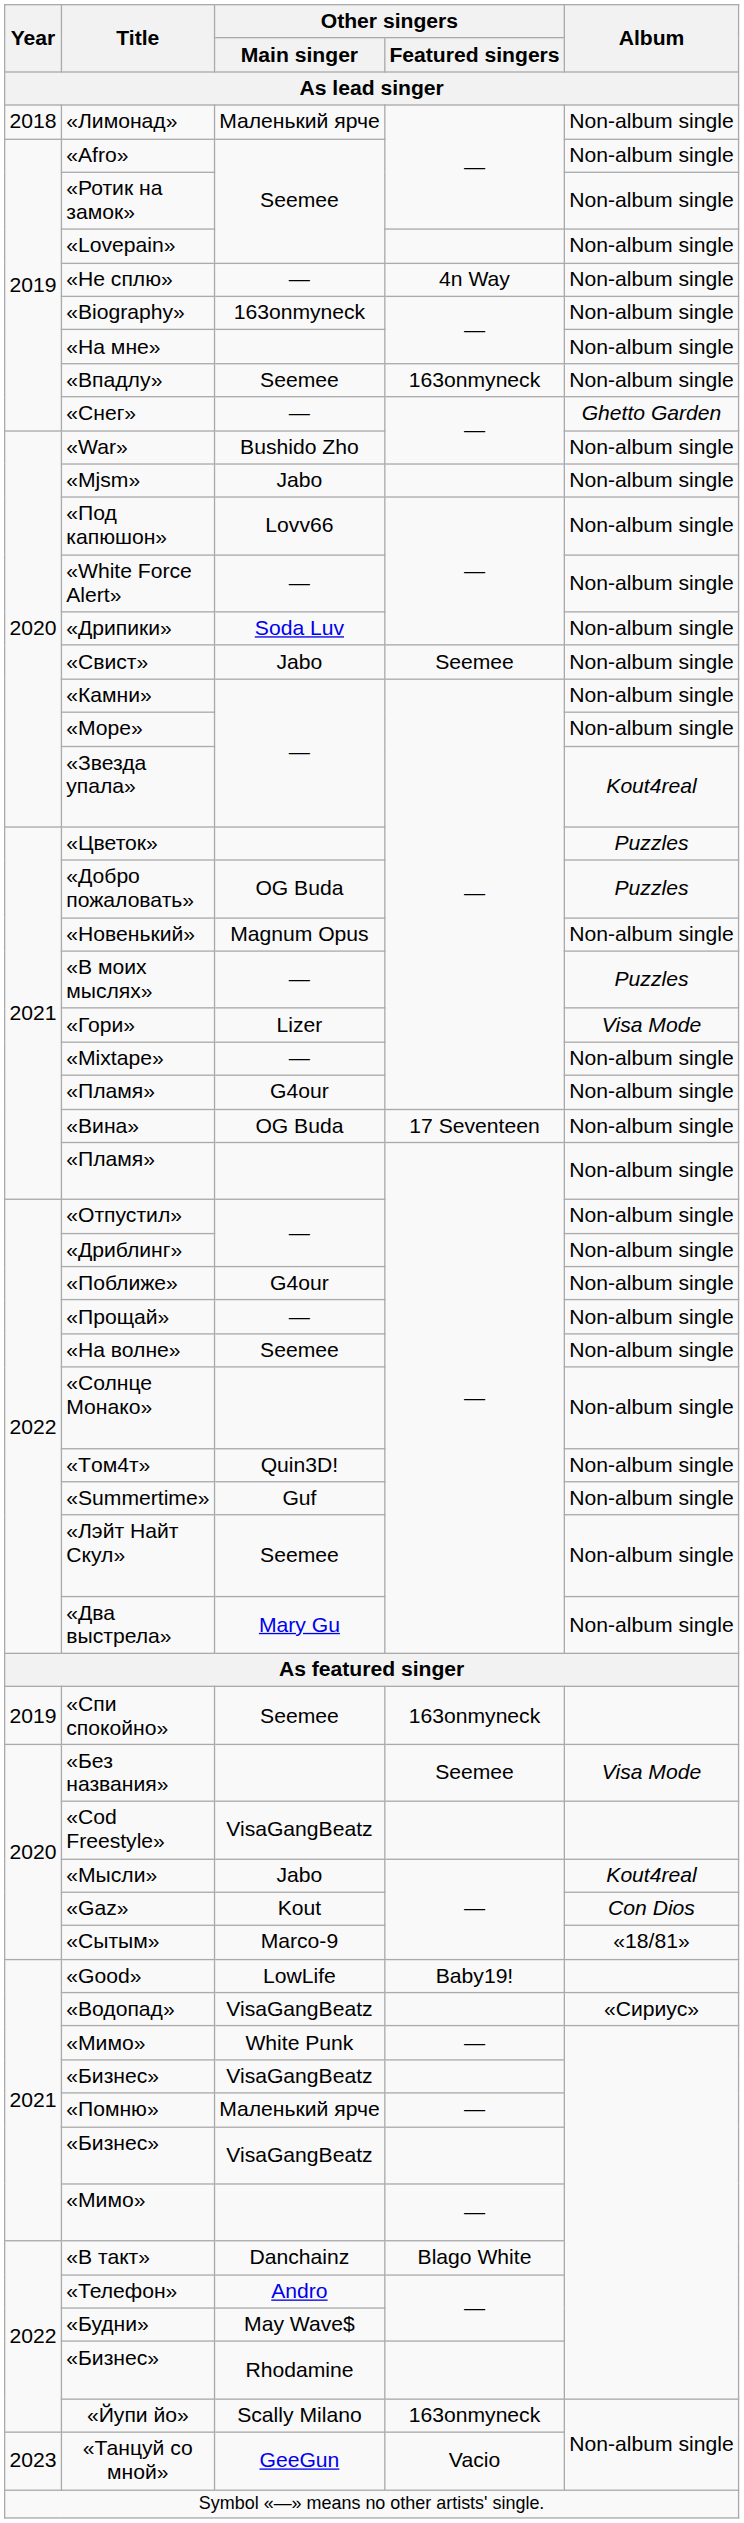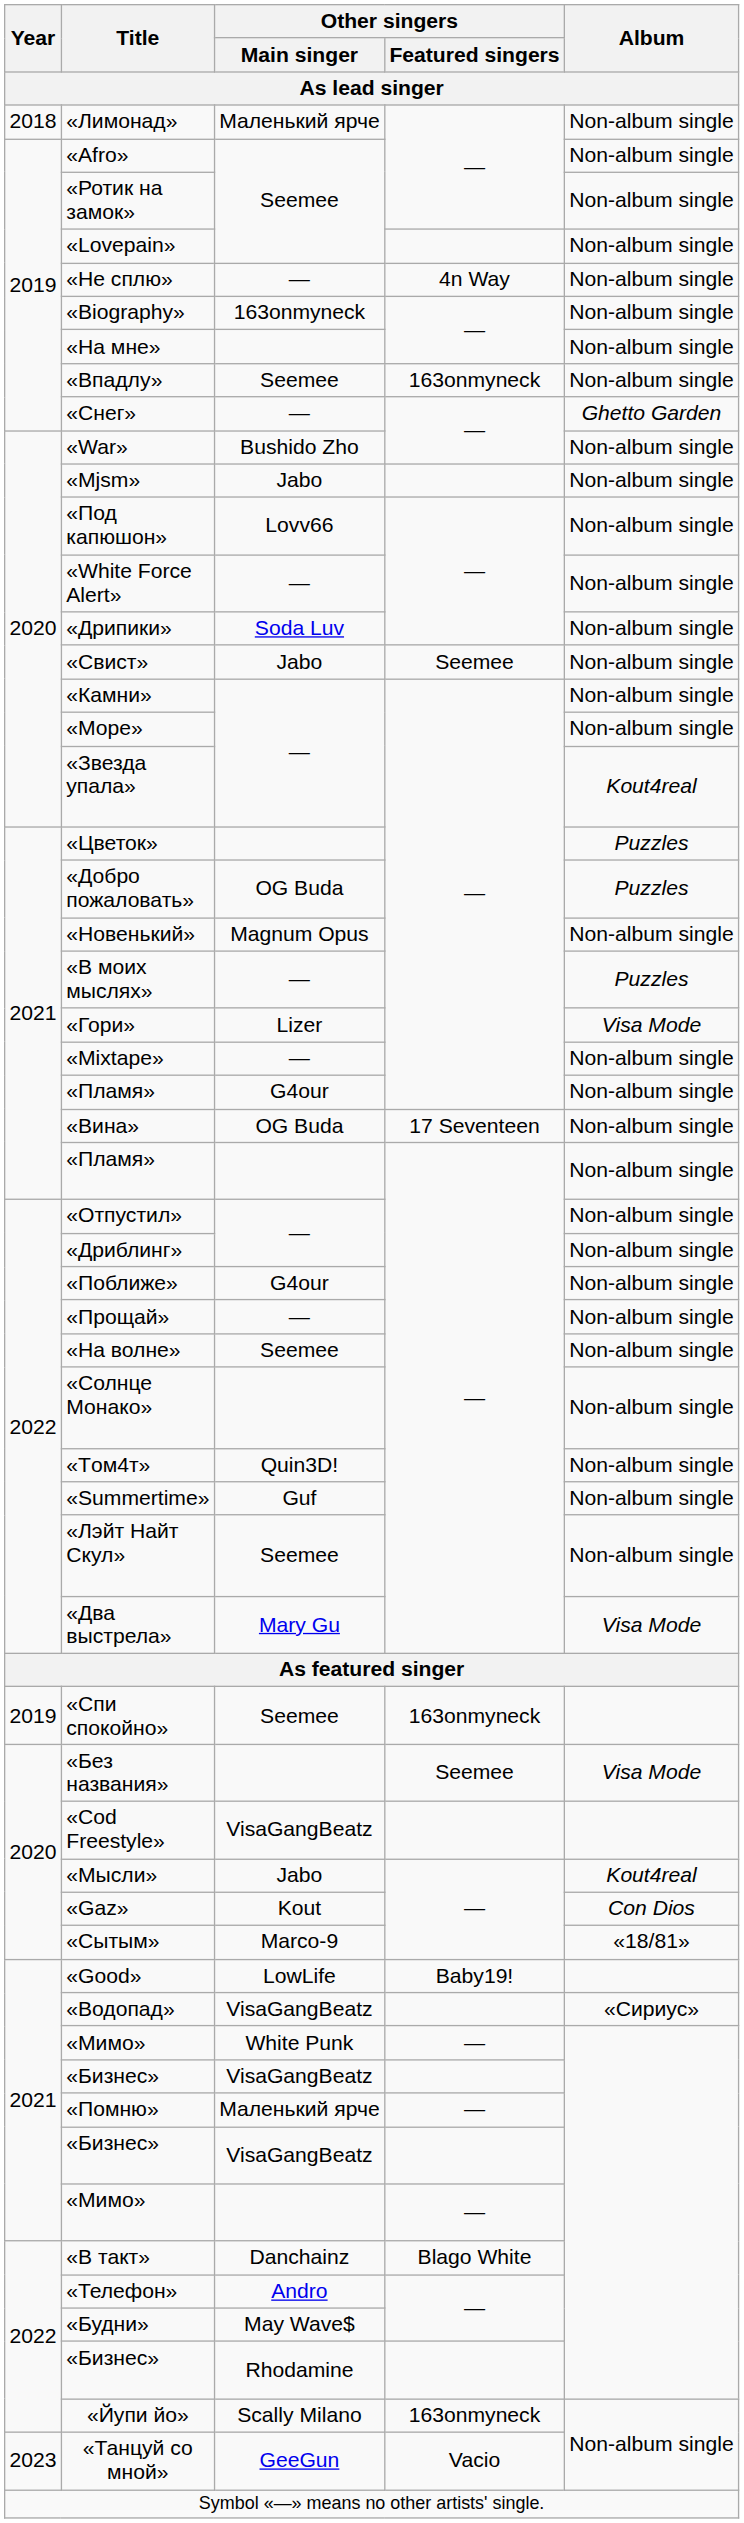«Два выстрела» | Album: Non-album single -> Visa Mode
